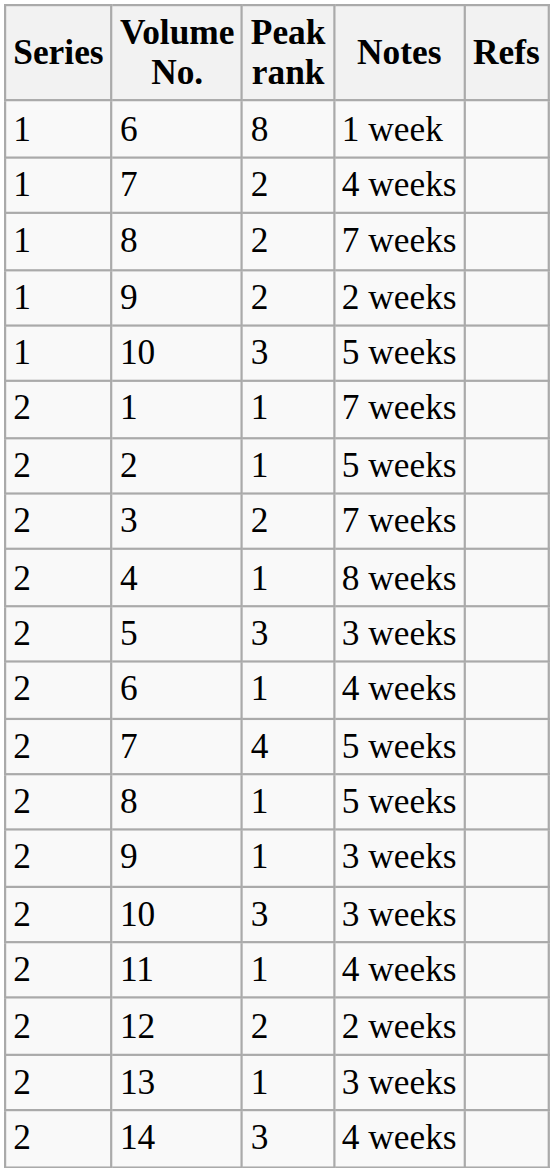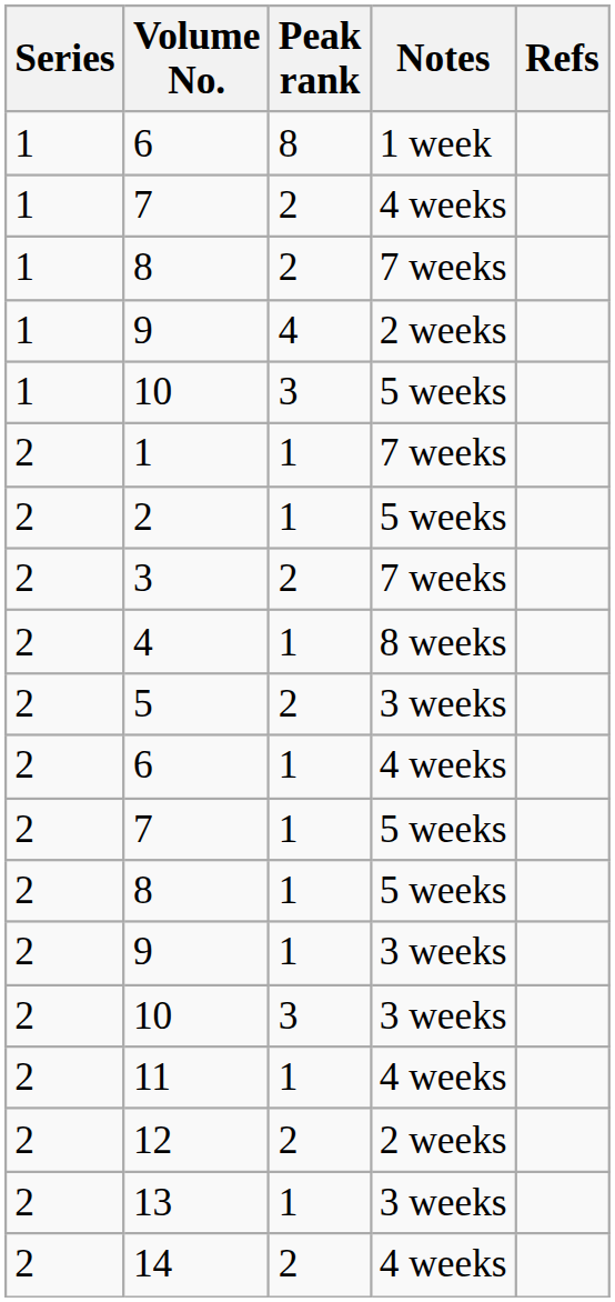9 / 2 weeks | Peak rank: 2 -> 4
5 | Peak rank: 3 -> 2
7 / 5 weeks | Peak rank: 4 -> 1
14 | Peak rank: 3 -> 2
